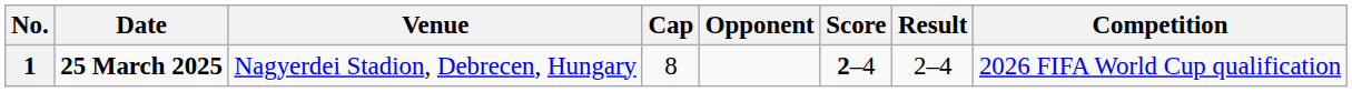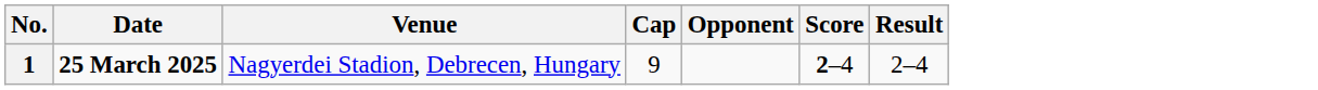- column: Competition | 2026 FIFA World Cup qualification
1 | Cap: 8 -> 9
